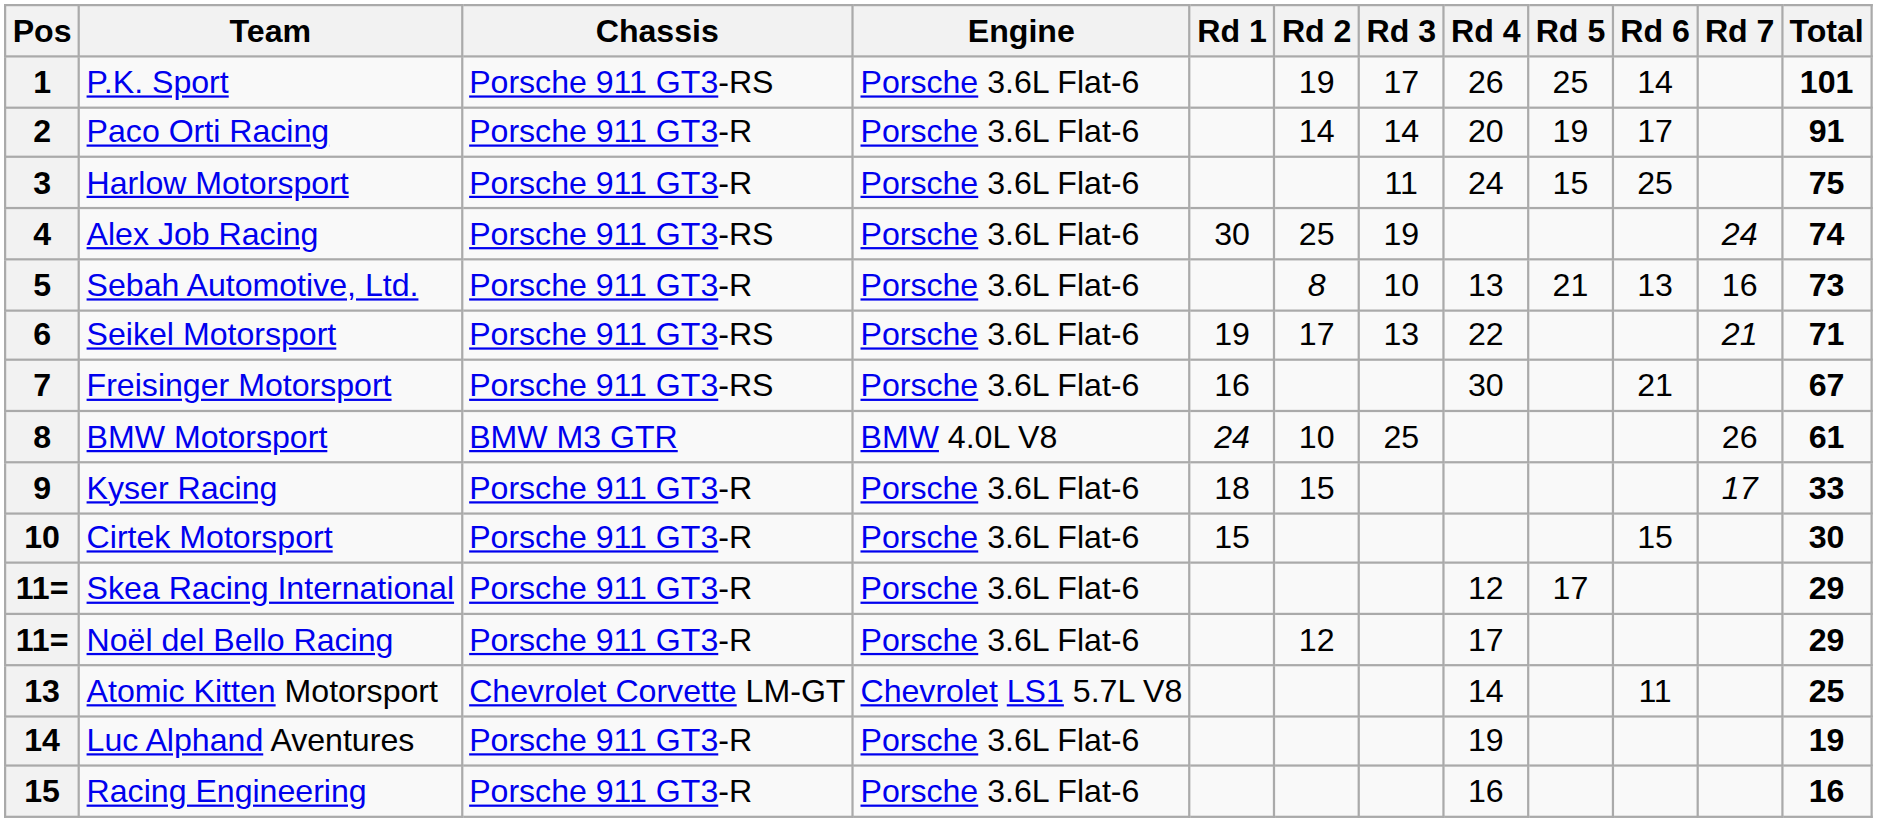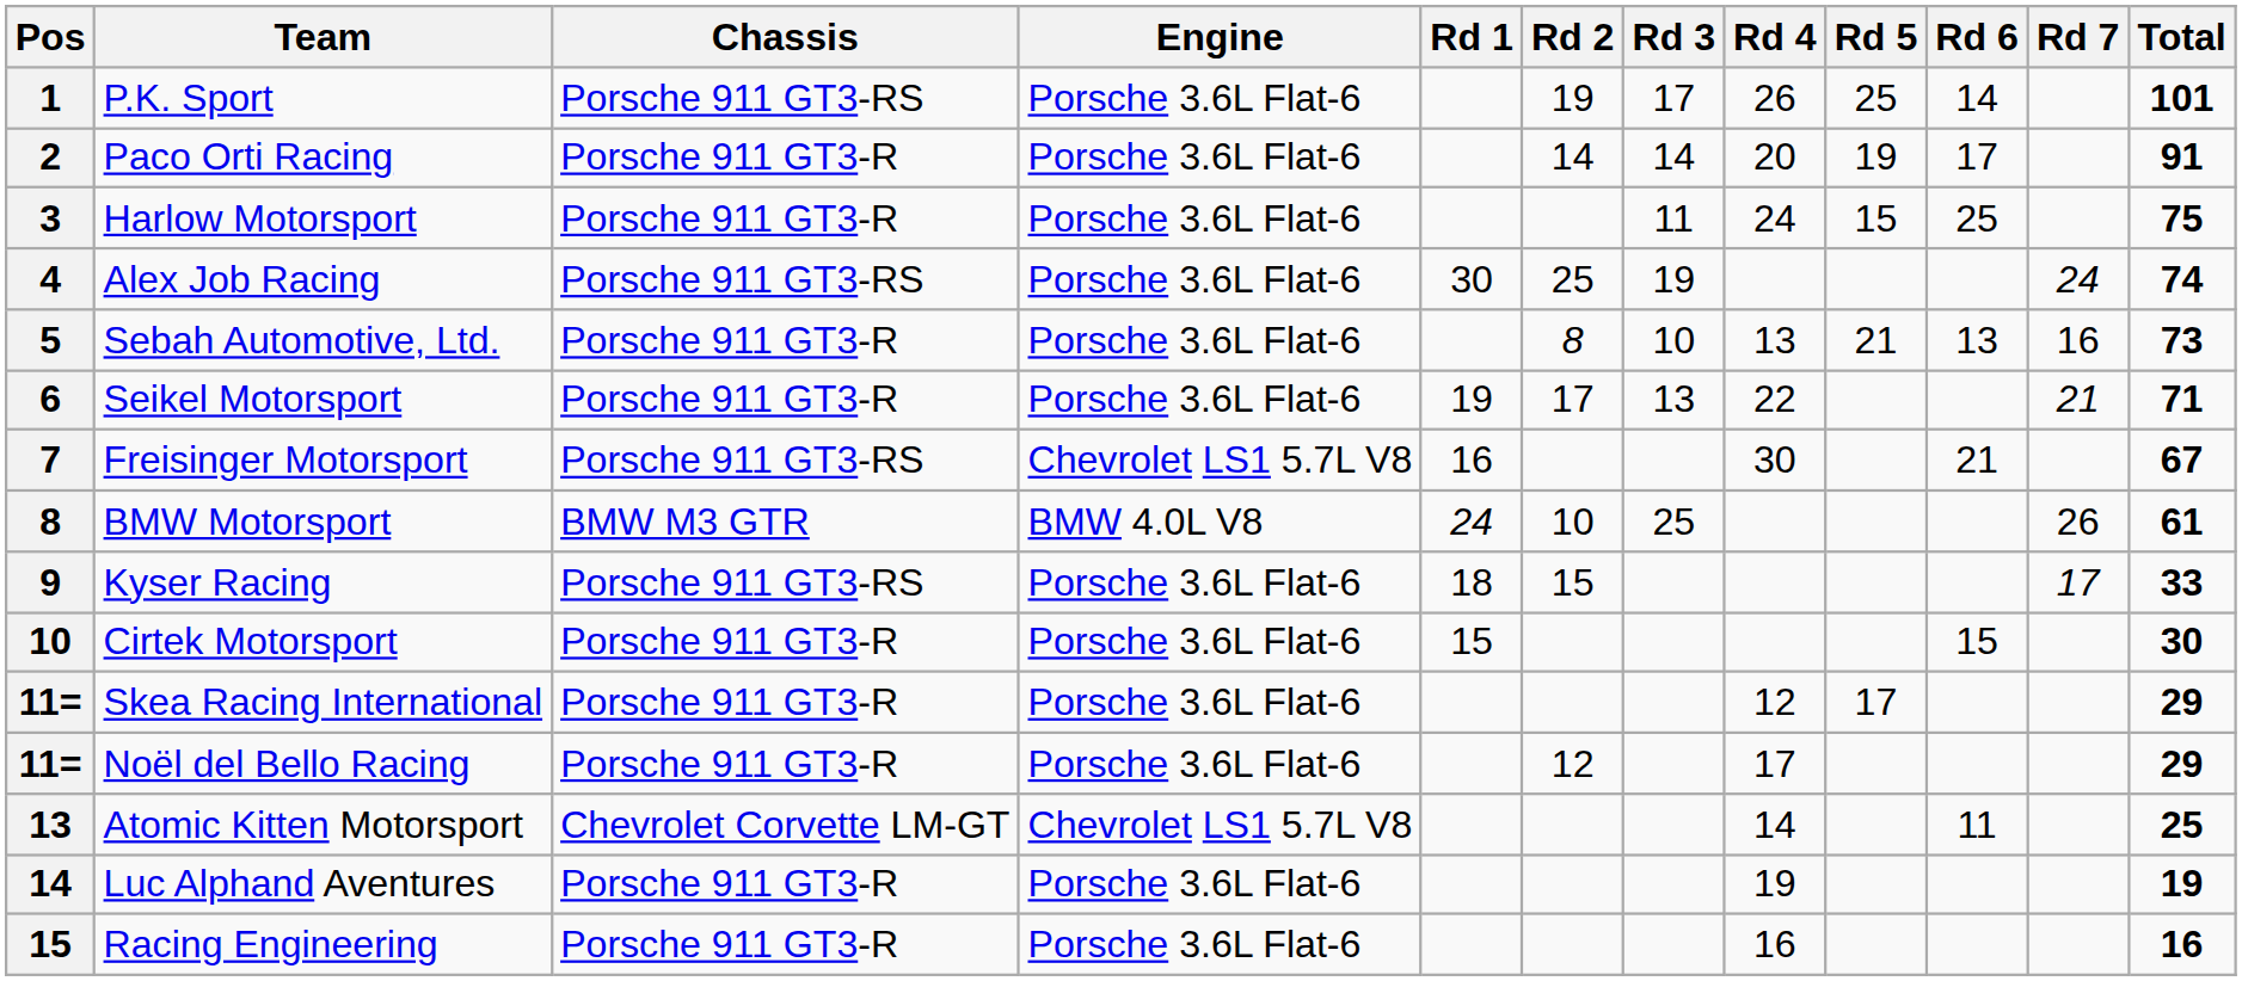Seikel Motorsport | Chassis: Porsche 911 GT3-RS -> Porsche 911 GT3-R
Freisinger Motorsport | Engine: Porsche 3.6L Flat-6 -> Chevrolet LS1 5.7L V8
Kyser Racing | Chassis: Porsche 911 GT3-R -> Porsche 911 GT3-RS
